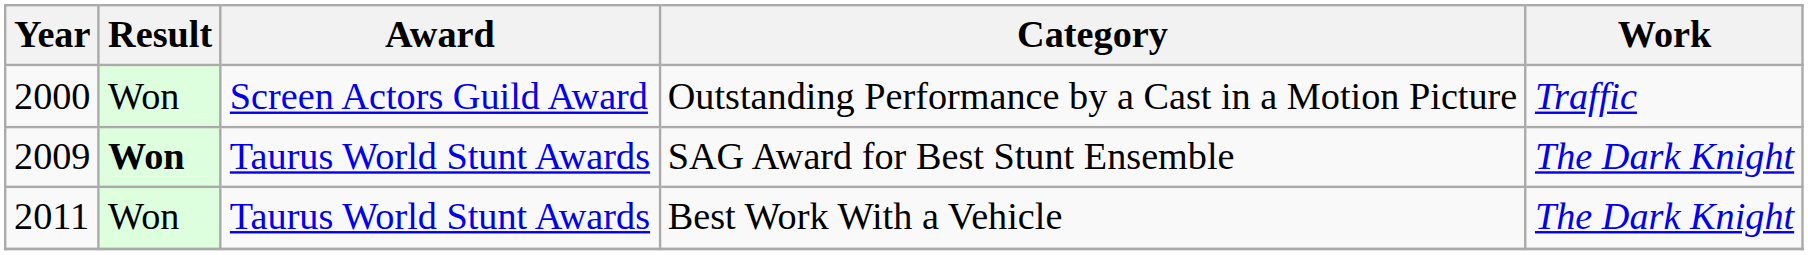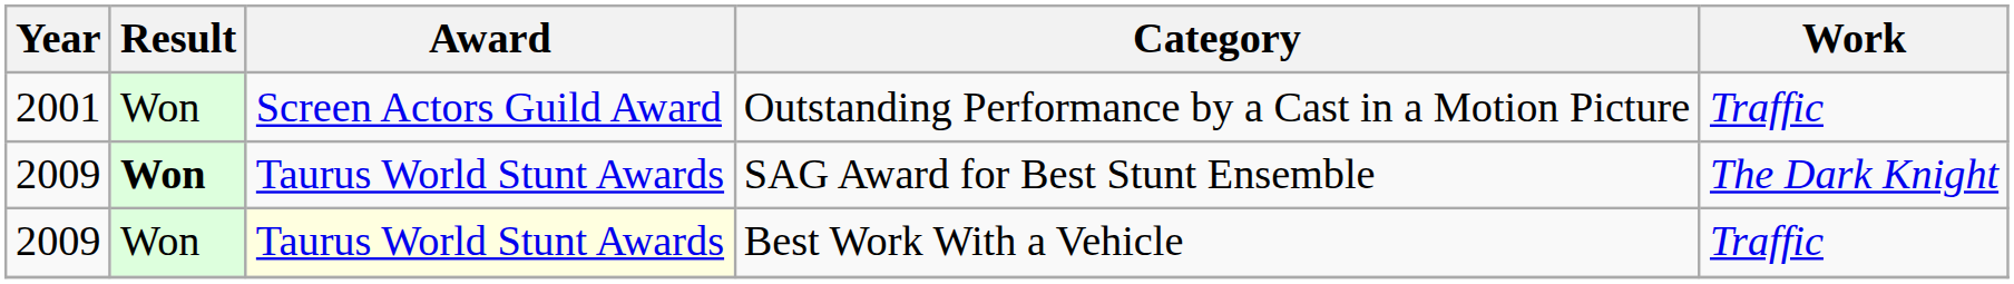Outstanding Performance by a Cast in a Motion Picture | Year: 2000 -> 2001
Best Work With a Vehicle | Year: 2011 -> 2009
Best Work With a Vehicle | Award: no background -> lightyellow background
Best Work With a Vehicle | Work: The Dark Knight -> Traffic
